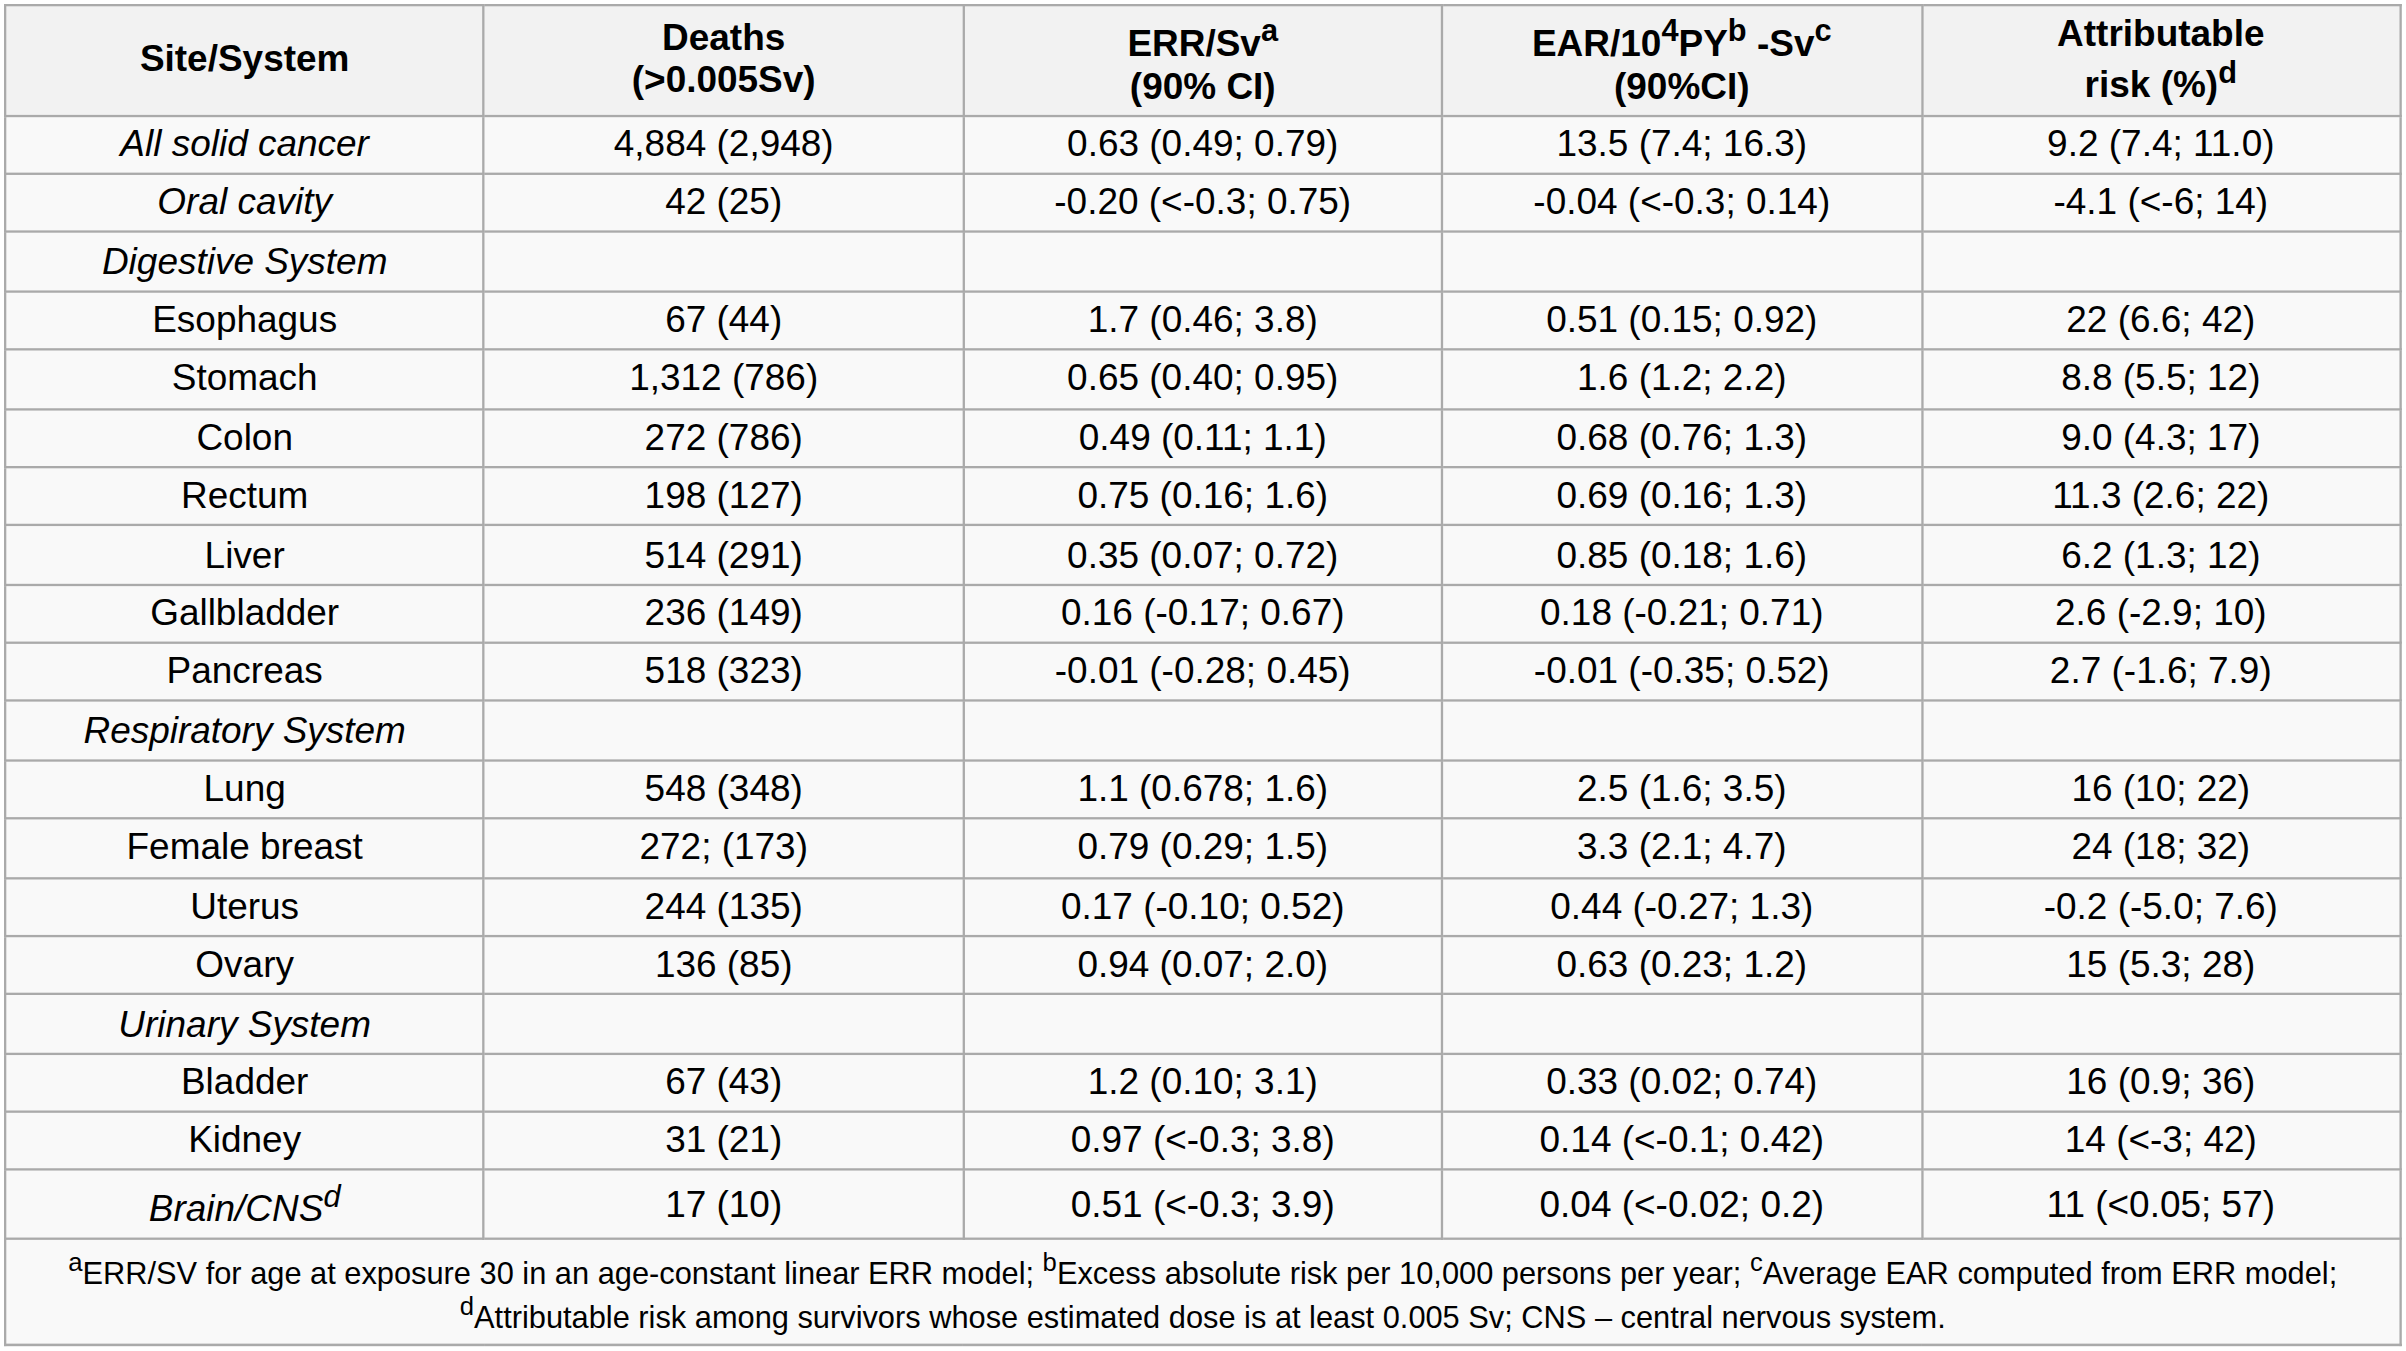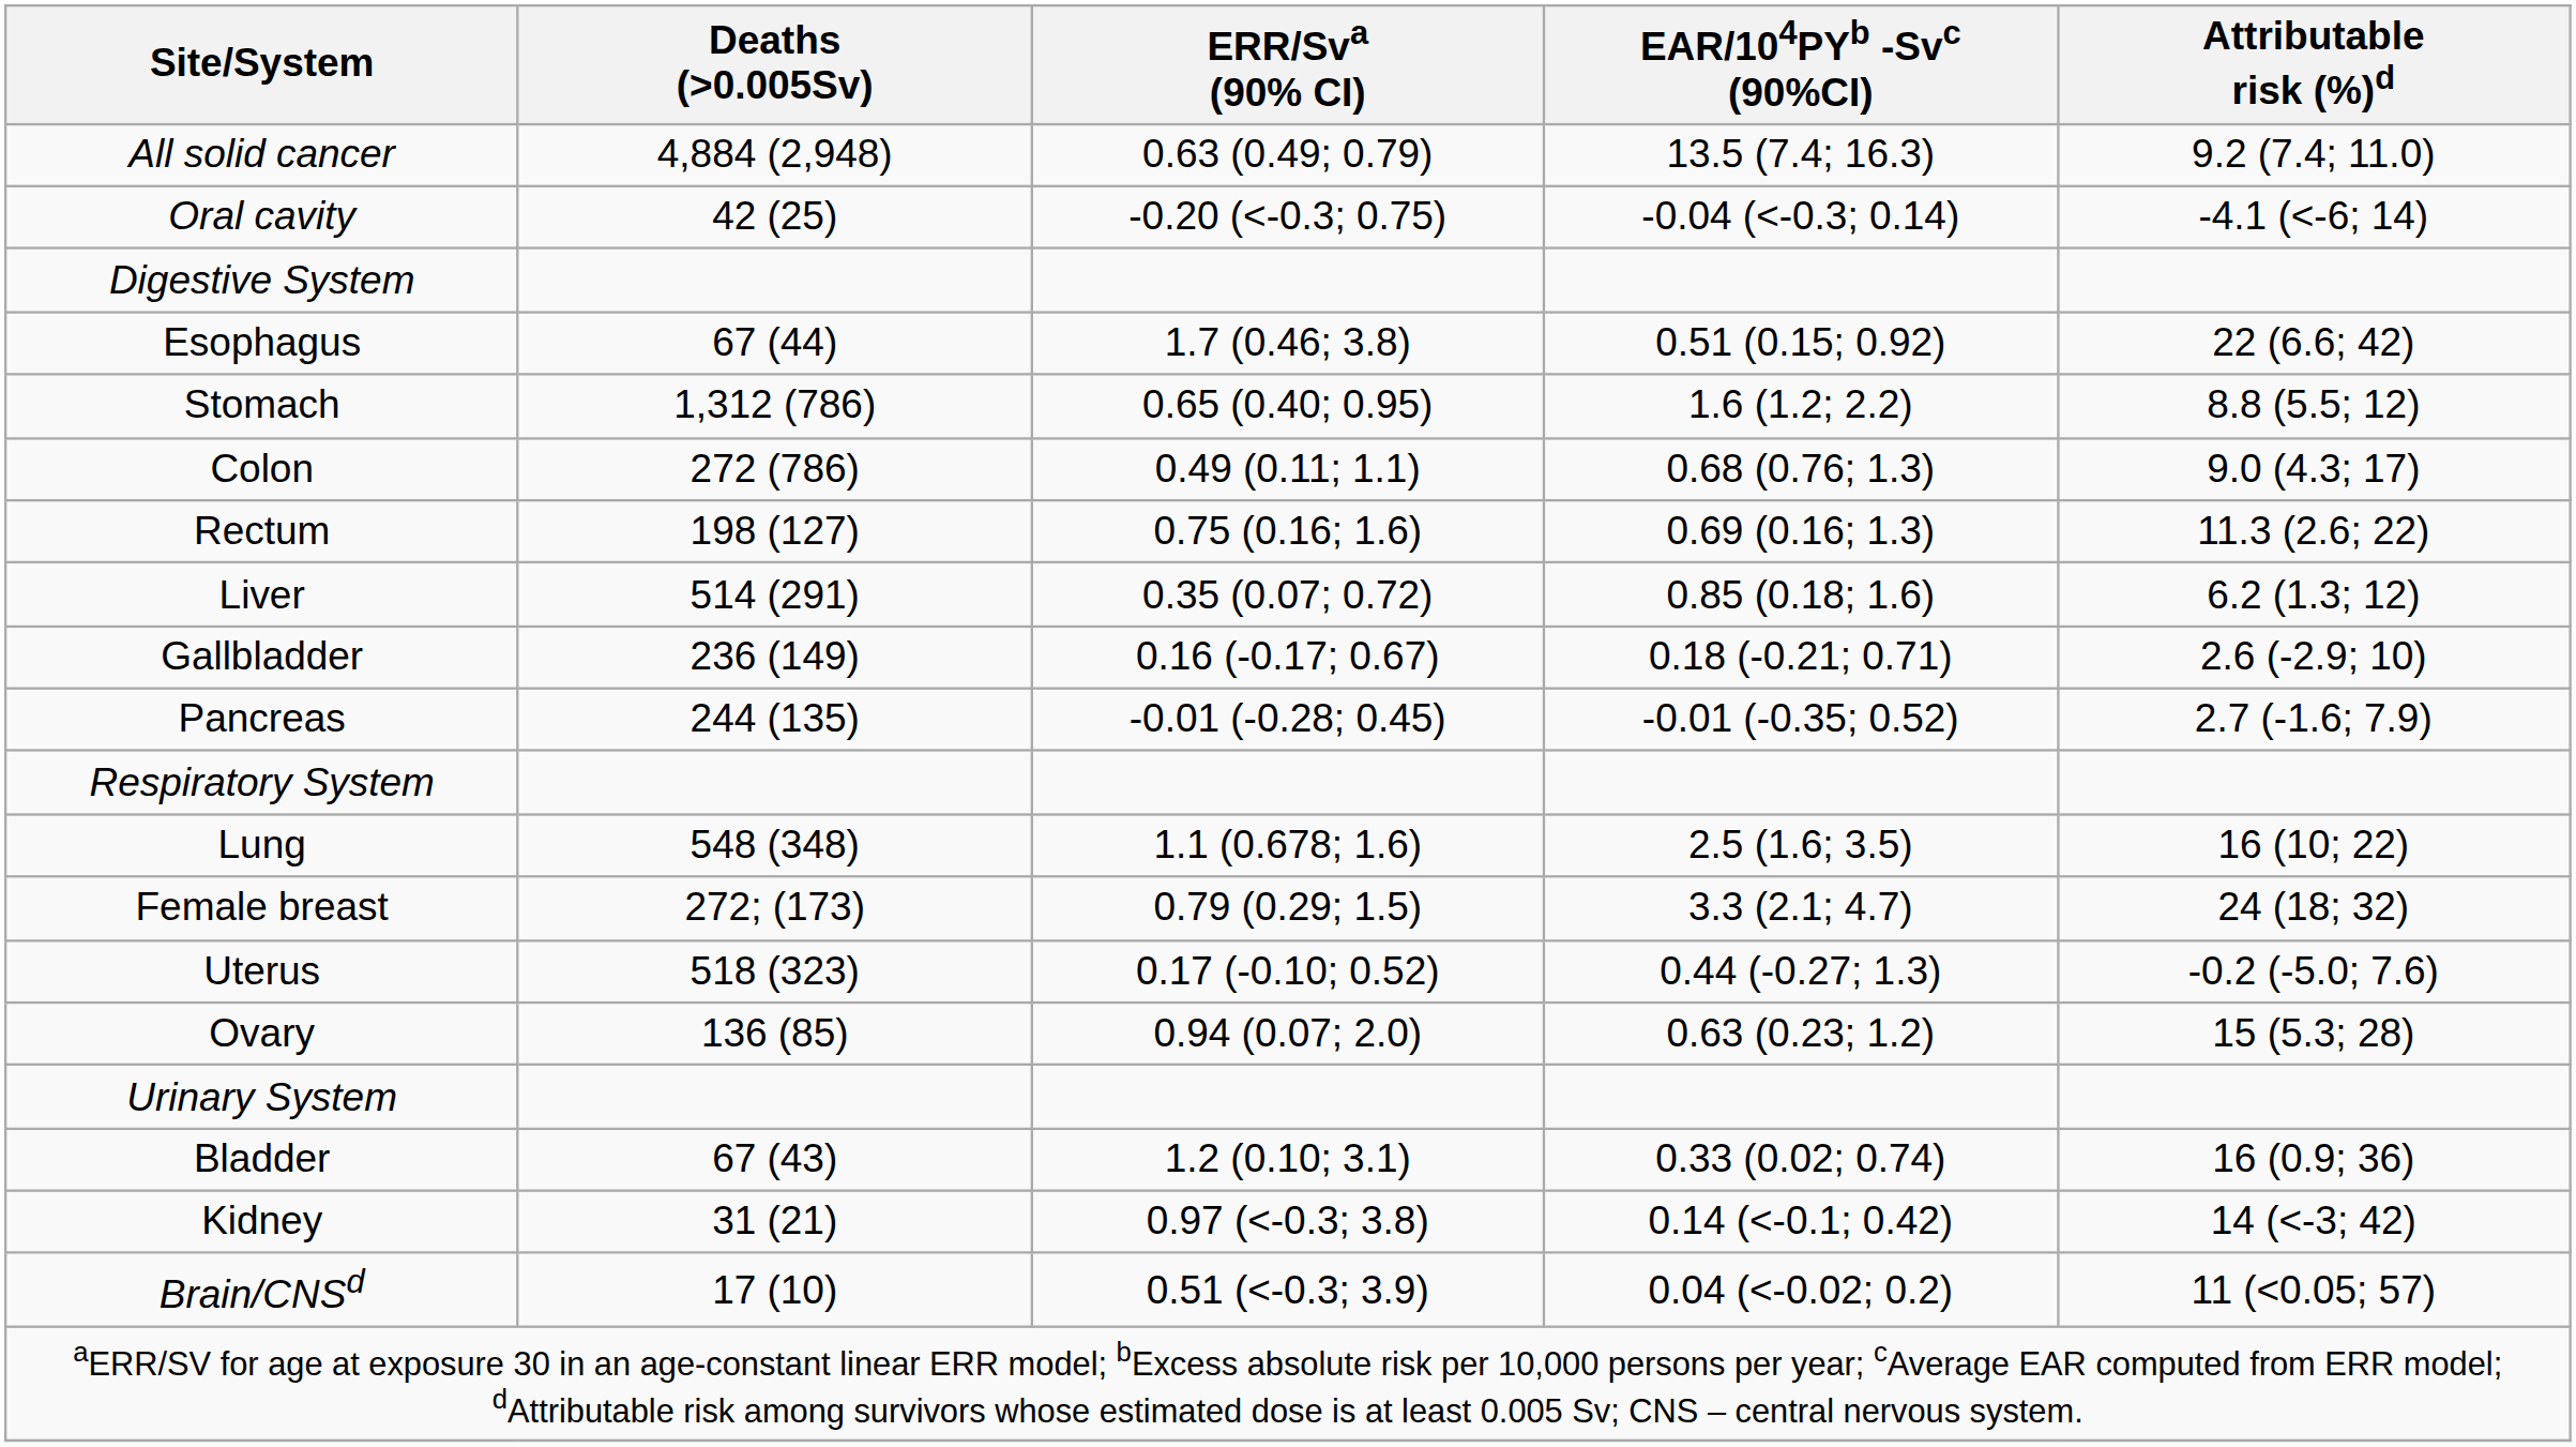Pancreas | Deaths (>0.005Sv): 518 (323) -> 244 (135)
Uterus | Deaths (>0.005Sv): 244 (135) -> 518 (323)
